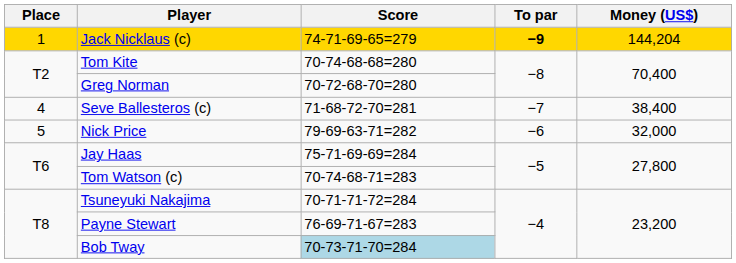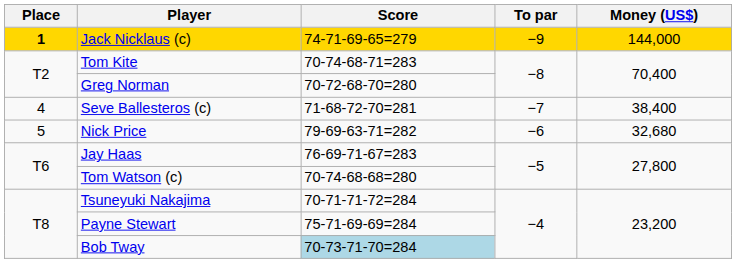Jack Nicklaus (c) | Place: normal -> bold
Jack Nicklaus (c) | To par: bold -> normal
Jack Nicklaus (c) | Money (US$): 144,204 -> 144,000
Tom Kite | Score: 70-74-68-68=280 -> 70-74-68-71=283
Nick Price | Money (US$): 32,000 -> 32,680
Jay Haas | Score: 75-71-69-69=284 -> 76-69-71-67=283
Tom Watson (c) | Score: 70-74-68-71=283 -> 70-74-68-68=280
Payne Stewart | Score: 76-69-71-67=283 -> 75-71-69-69=284
